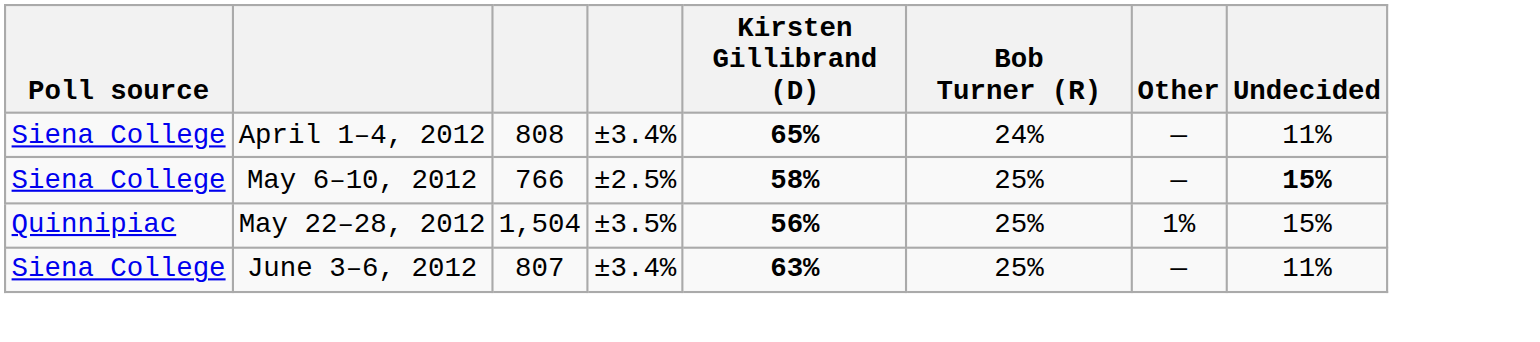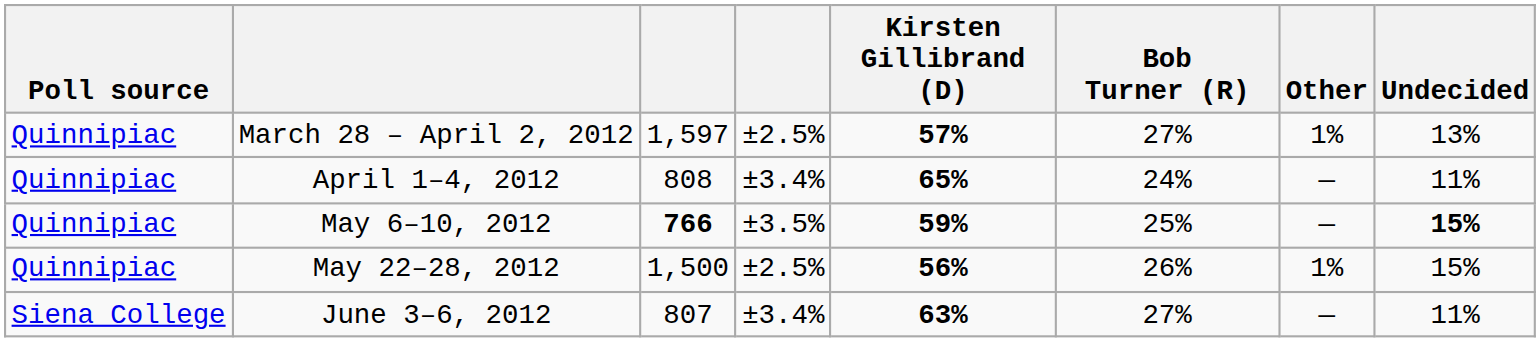+ row: Quinnipiac | March 28 – April 2, 2012 | 1,597 | ±2.5% | 57% | 27% | 1% | 13%
April 1–4, 2012 | Poll source: Siena College -> Quinnipiac
May 6–10, 2012 | Poll source: Siena College -> Quinnipiac
May 6–10, 2012 | column 3: normal -> bold
May 6–10, 2012 | column 4: ±2.5% -> ±3.5%
May 6–10, 2012 | Kirsten Gillibrand (D): 58% -> 59%
May 22–28, 2012 | column 3: 1,504 -> 1,500
May 22–28, 2012 | column 4: ±3.5% -> ±2.5%
May 22–28, 2012 | Bob Turner (R): 25% -> 26%
June 3–6, 2012 | Bob Turner (R): 25% -> 27%
